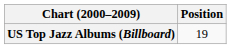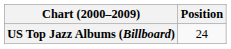US Top Jazz Albums (Billboard) | Position: 19 -> 24
